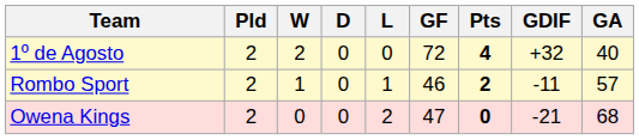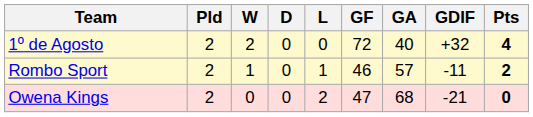columns swapped: GA <-> Pts
